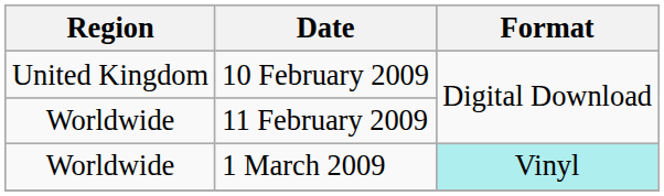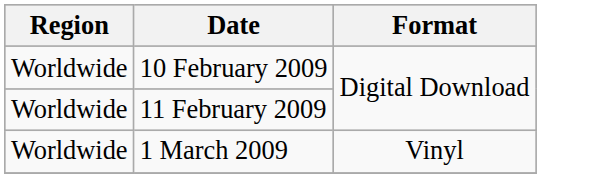10 February 2009 | Region: United Kingdom -> Worldwide
1 March 2009 | Format: paleturquoise background -> no background
